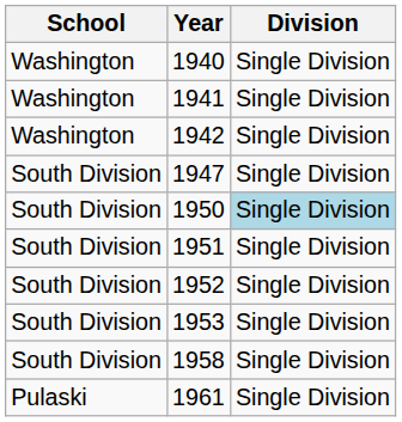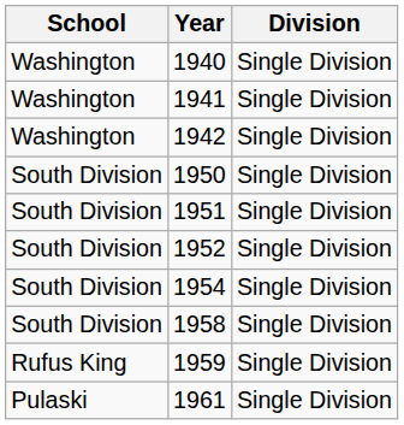- row: South Division | 1947 | Single Division
1950 | Division: lightblue background -> no background
- row: South Division | 1953 | Single Division
+ row: South Division | 1954 | Single Division
+ row: Rufus King | 1959 | Single Division
